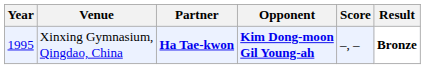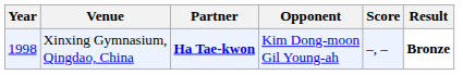Xinxing Gymnasium, Qingdao, China | Year: 1995 -> 1998
Xinxing Gymnasium, Qingdao, China | Opponent: bold -> normal
